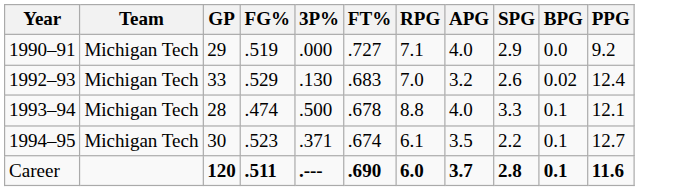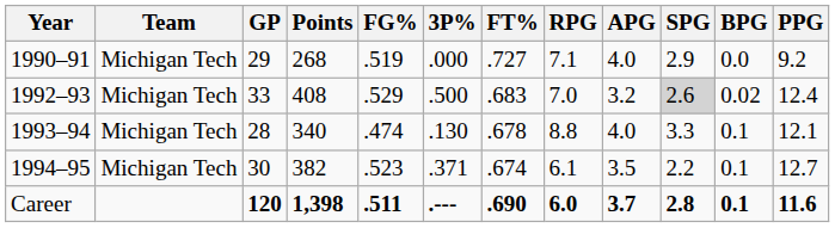+ column: Points | 268 | 408 | 340 | 382 | 1,398
1992–93 | 3P%: .130 -> .500
1992–93 | SPG: no background -> lightgrey background
1993–94 | 3P%: .500 -> .130
